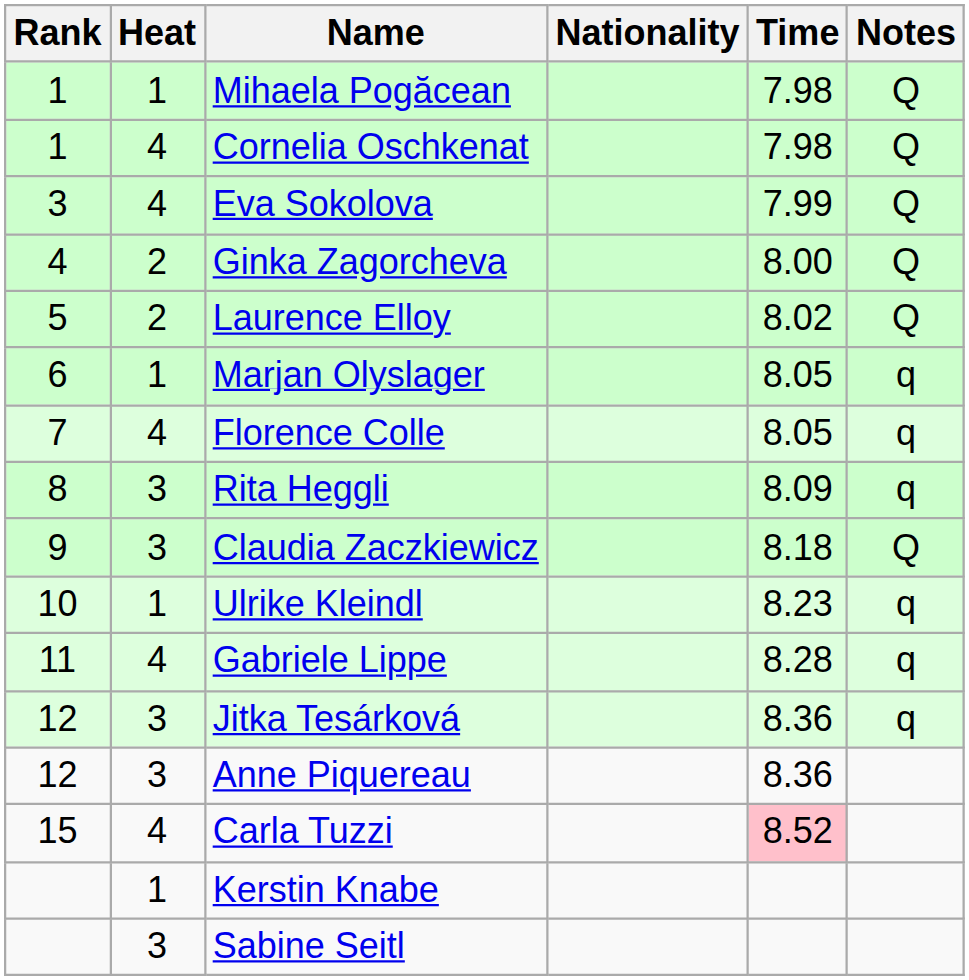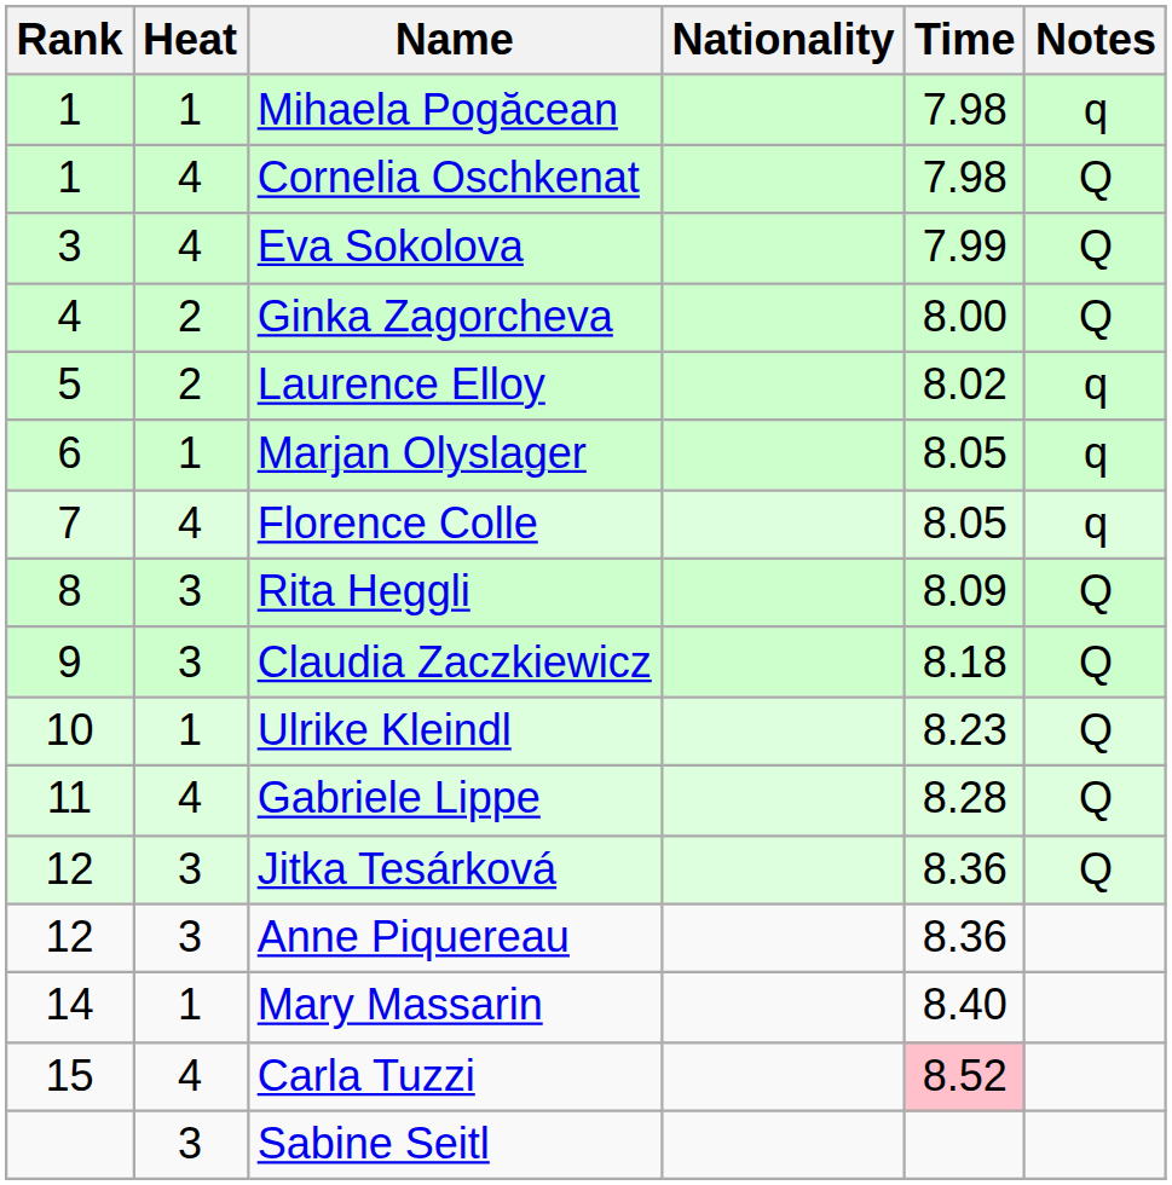Mihaela Pogăcean | Notes: Q -> q
Laurence Elloy | Notes: Q -> q
Rita Heggli | Notes: q -> Q
Ulrike Kleindl | Notes: q -> Q
Gabriele Lippe | Notes: q -> Q
Jitka Tesárková | Notes: q -> Q
+ row: 14 | 1 | Mary Massarin | 8.40
- row: 1 | Kerstin Knabe
